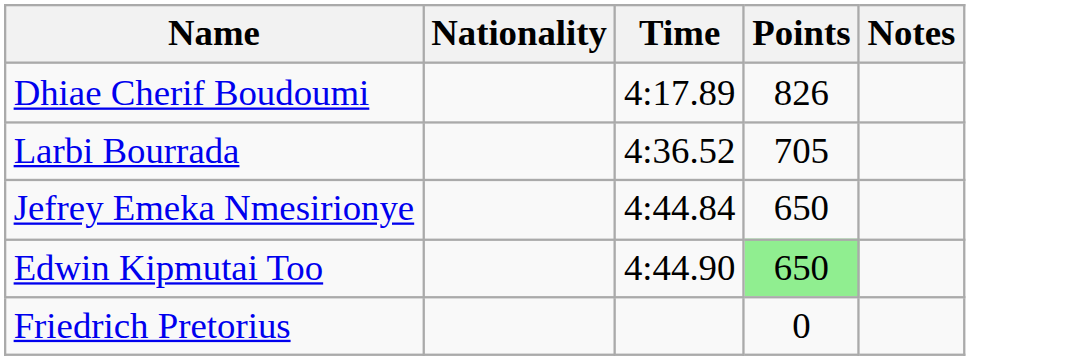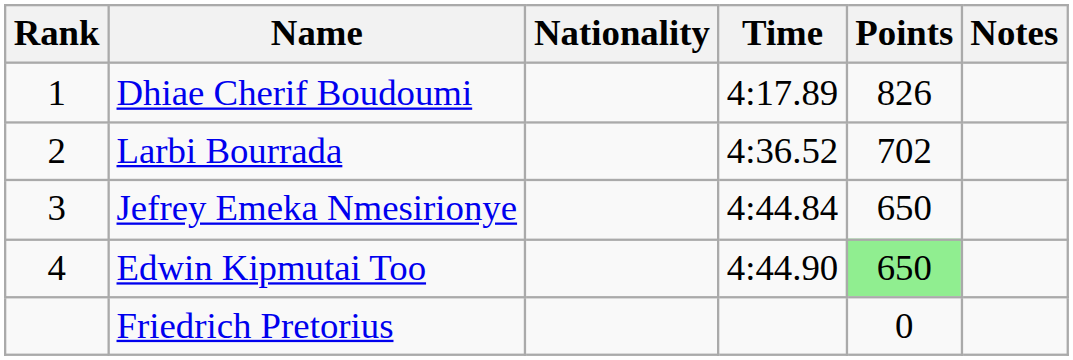+ column: Rank | 1 | 2 | 3 | 4
Larbi Bourrada | Points: 705 -> 702
